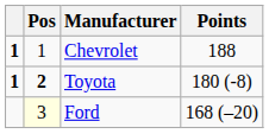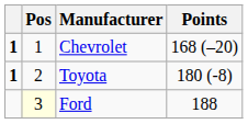Chevrolet | Points: 188 -> 168 (–20)
Toyota | Pos: bold -> normal
Ford | Points: 168 (–20) -> 188
